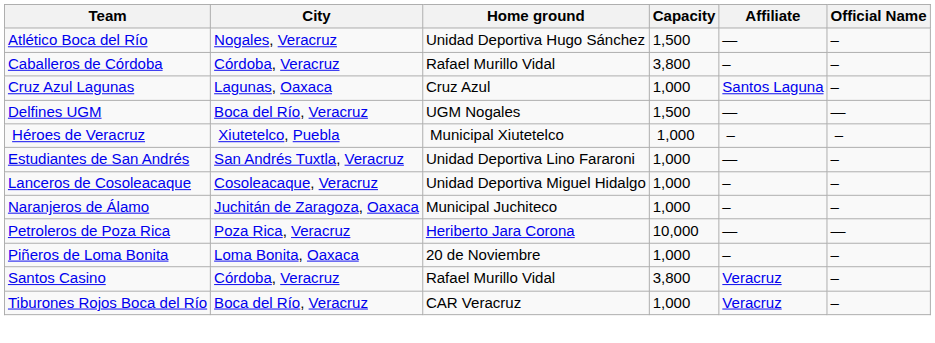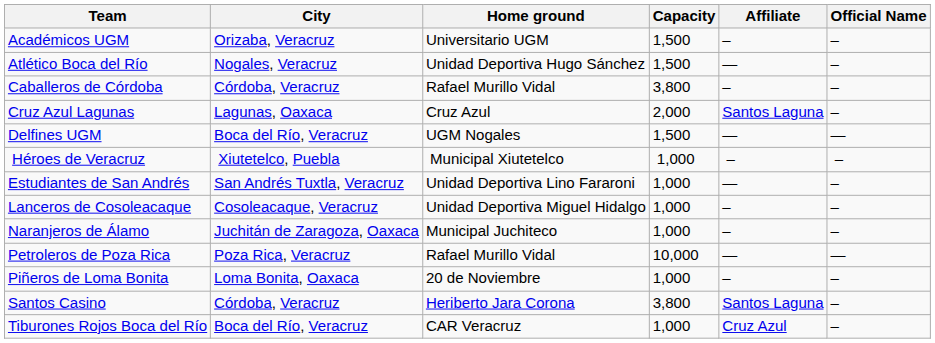+ row: Académicos UGM | Orizaba, Veracruz | Universitario UGM | 1,500 | – | –
Cruz Azul Lagunas | Capacity: 1,000 -> 2,000
Petroleros de Poza Rica | Home ground: Heriberto Jara Corona -> Rafael Murillo Vidal
Santos Casino | Home ground: Rafael Murillo Vidal -> Heriberto Jara Corona
Santos Casino | Affiliate: Veracruz -> Santos Laguna
Tiburones Rojos Boca del Río | Affiliate: Veracruz -> Cruz Azul
